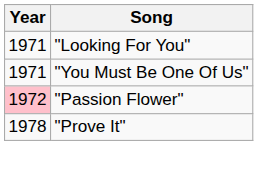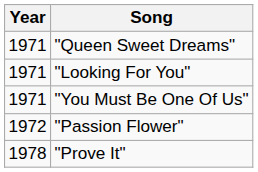+ row: 1971 | "Queen Sweet Dreams"
"Passion Flower" | Year: pink background -> no background
